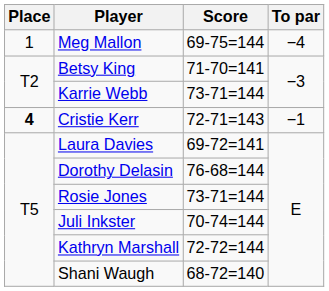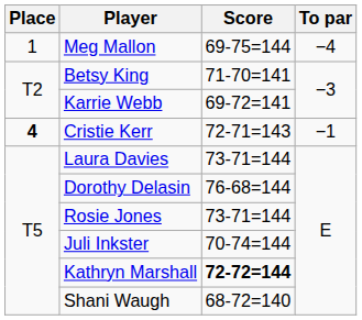Karrie Webb | Score: 73-71=144 -> 69-72=141
Laura Davies | Score: 69-72=141 -> 73-71=144
Kathryn Marshall | Score: normal -> bold
